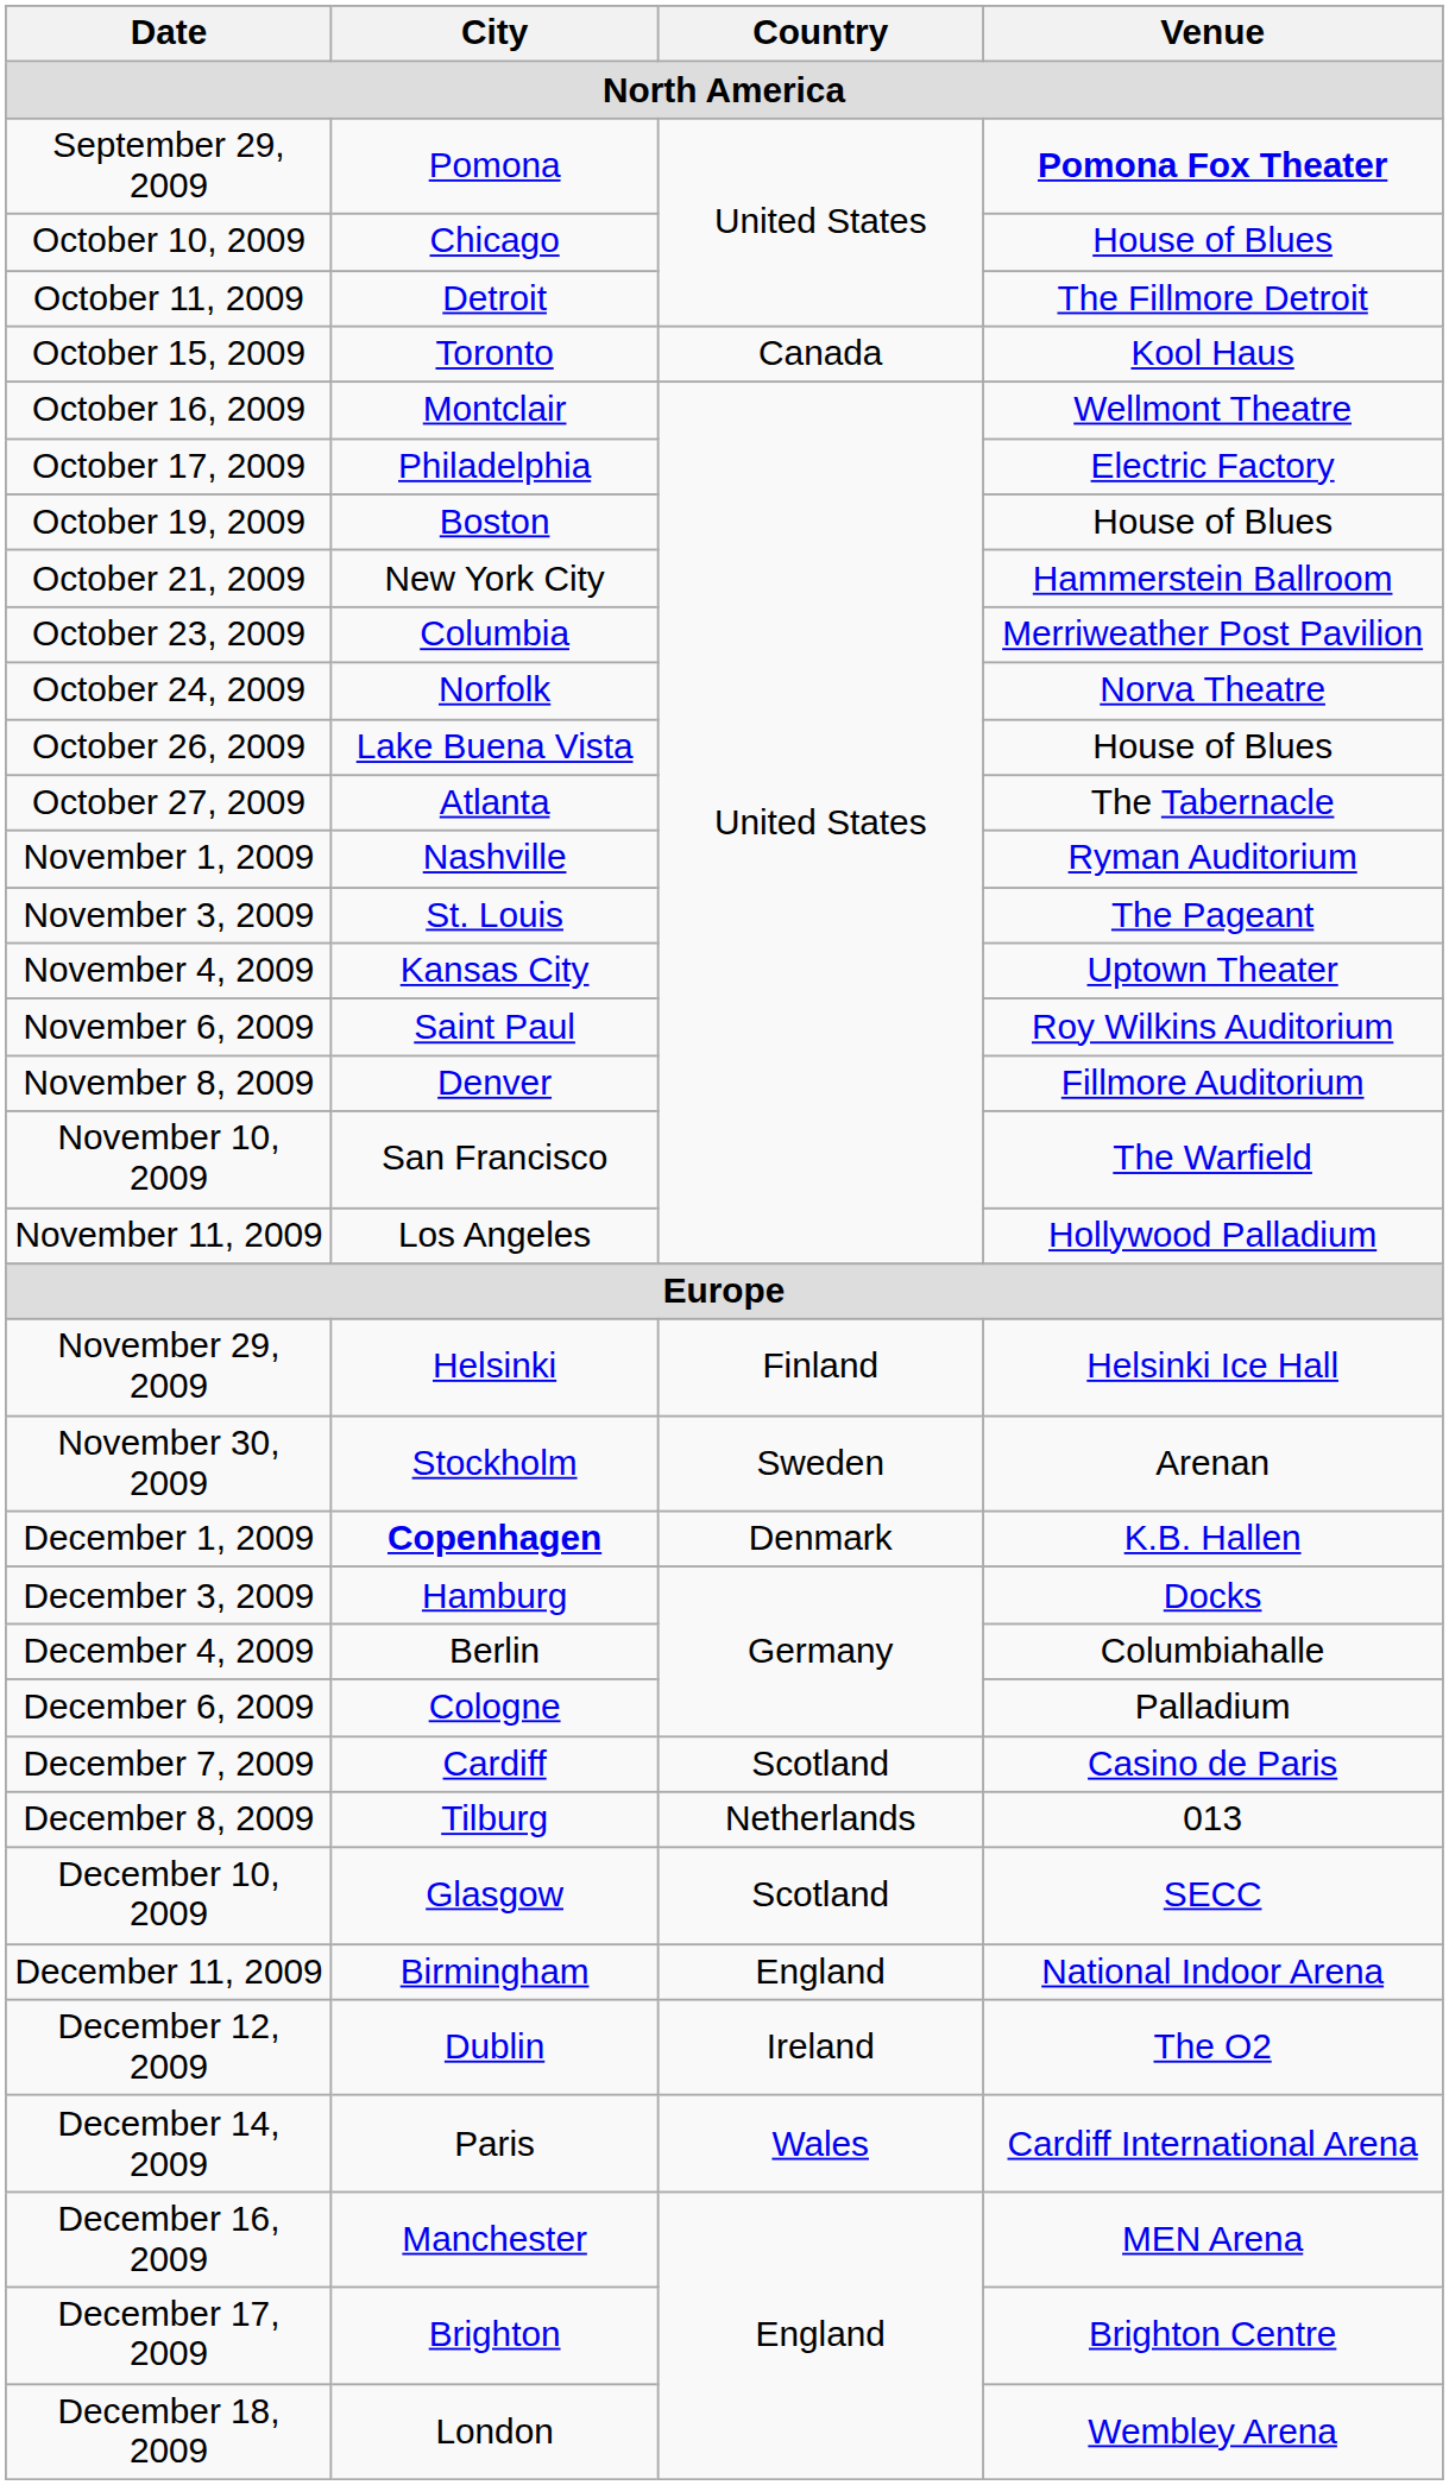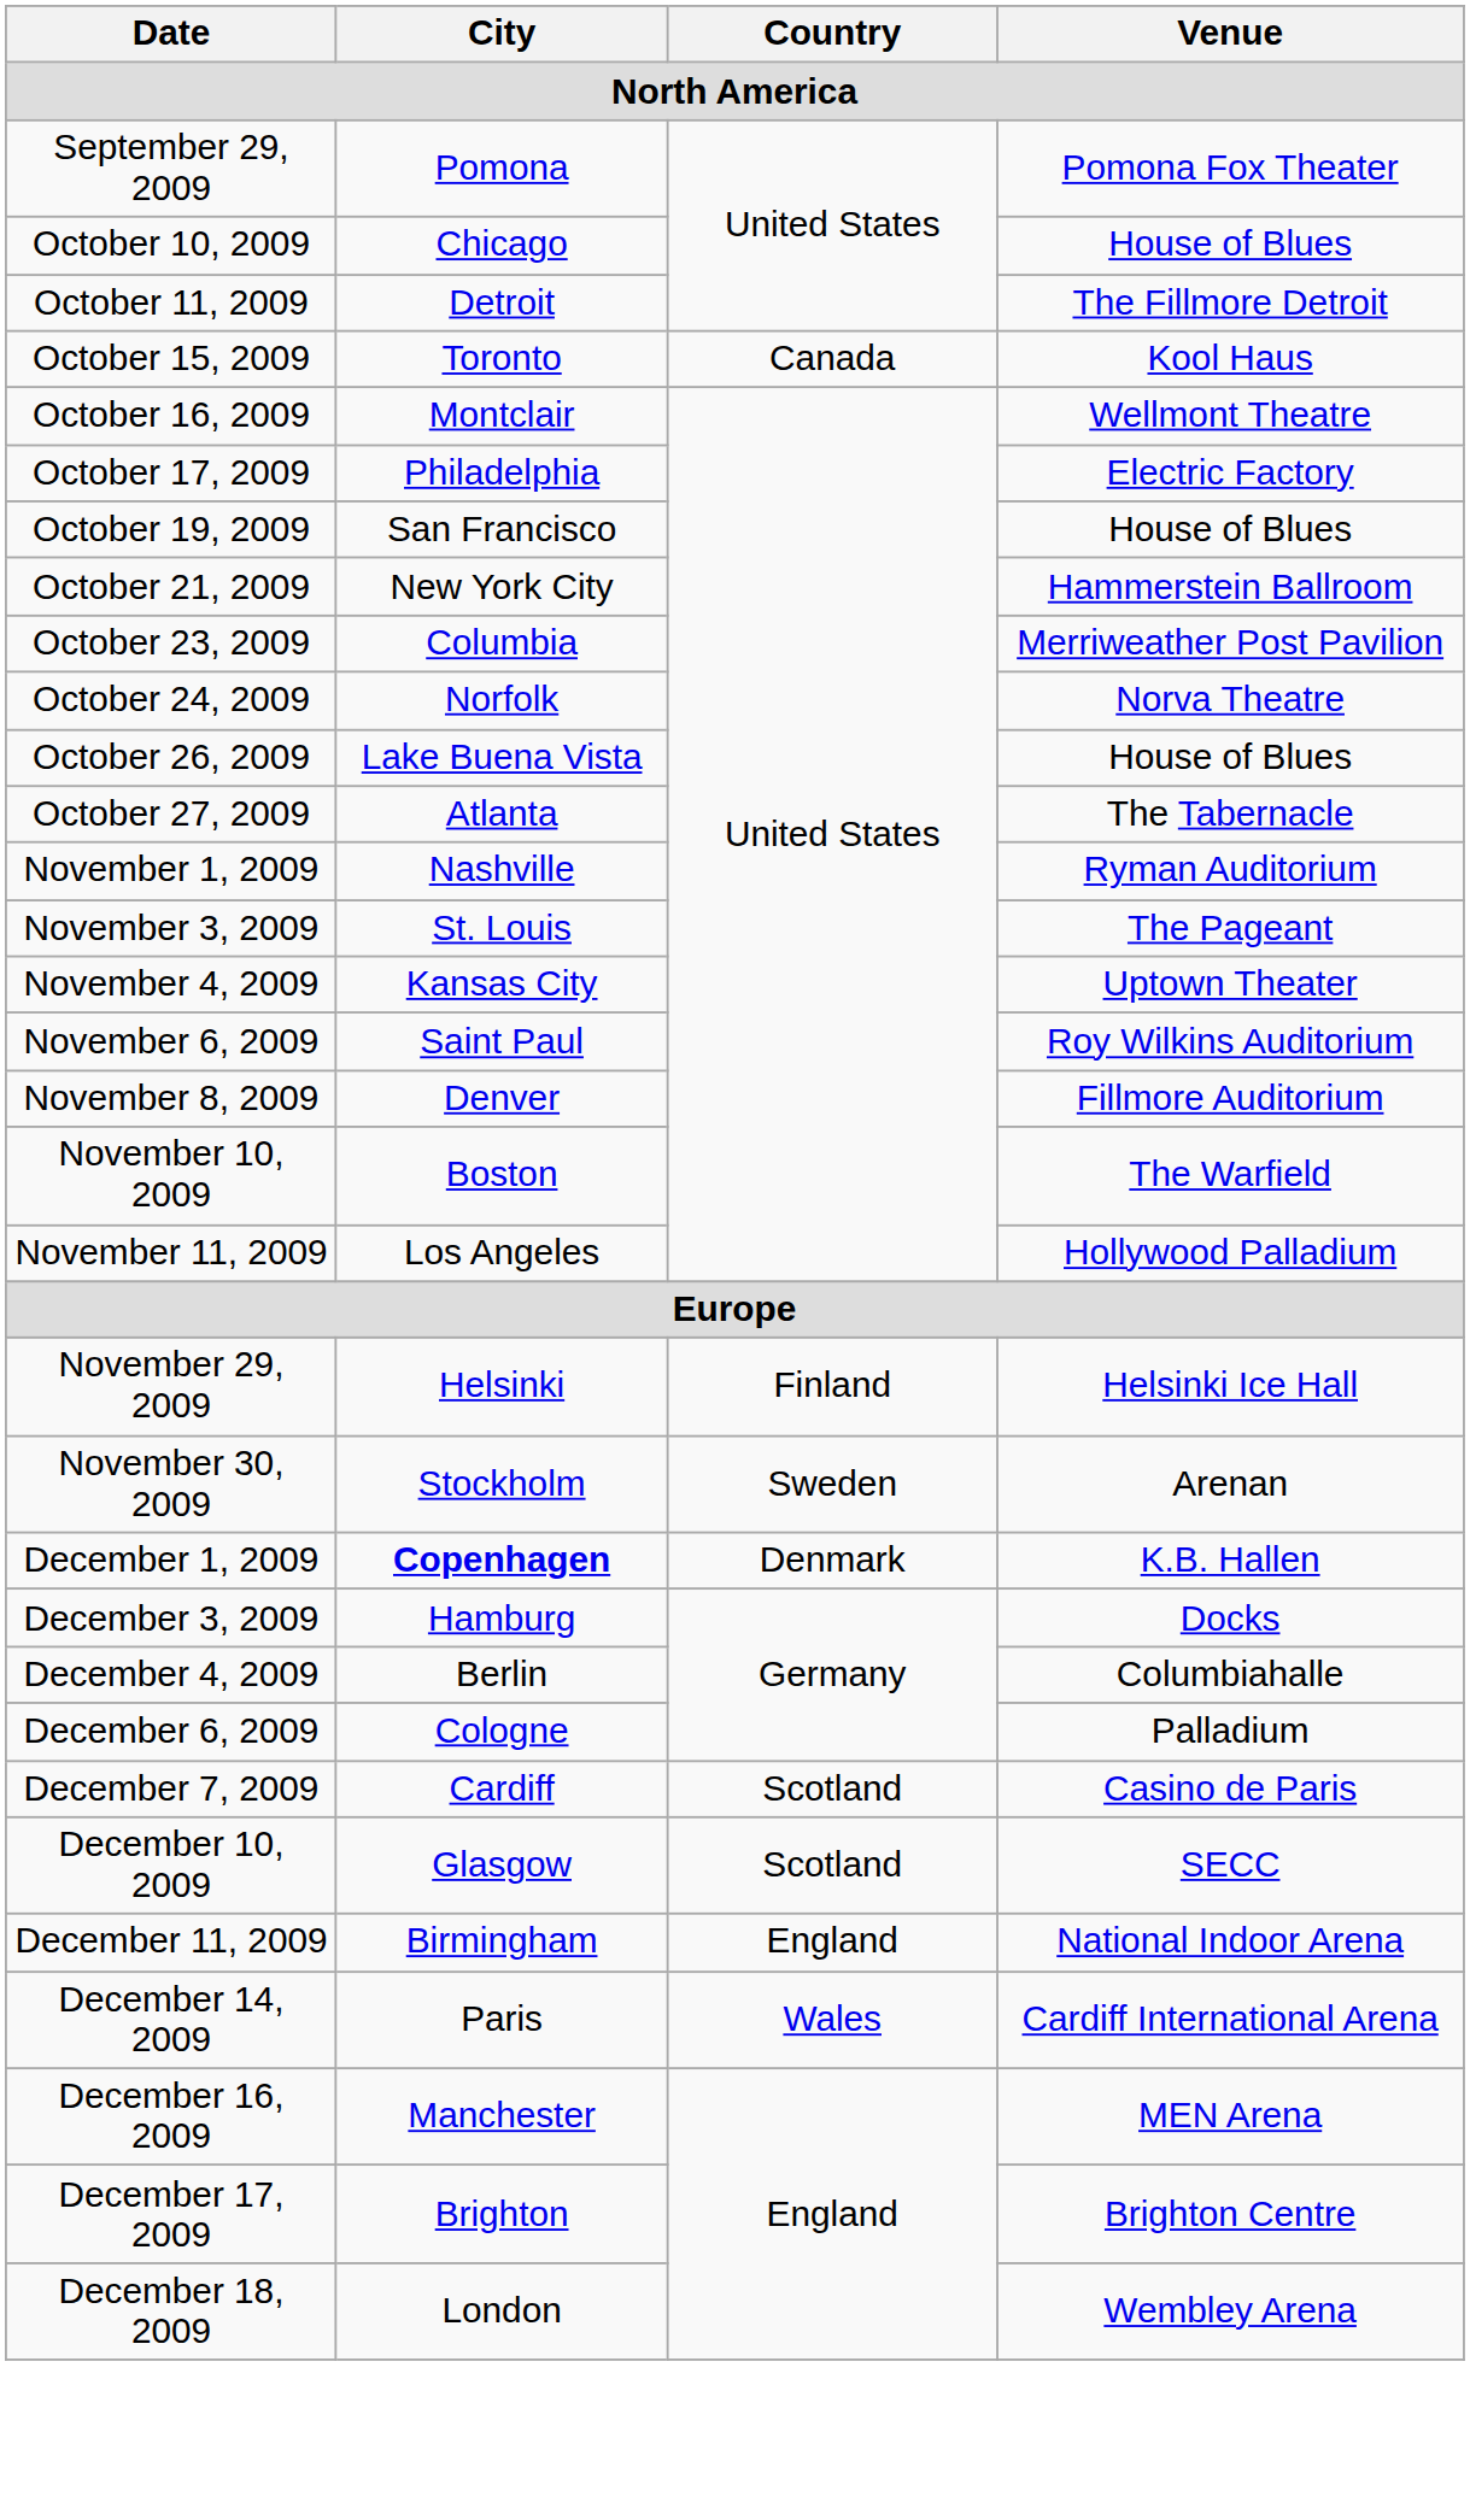September 29, 2009 | Venue: bold -> normal
October 19, 2009 | City: Boston -> San Francisco
November 10, 2009 | City: San Francisco -> Boston
- row: December 8, 2009 | Tilburg | Netherlands | 013
- row: December 12, 2009 | Dublin | Ireland | The O2
